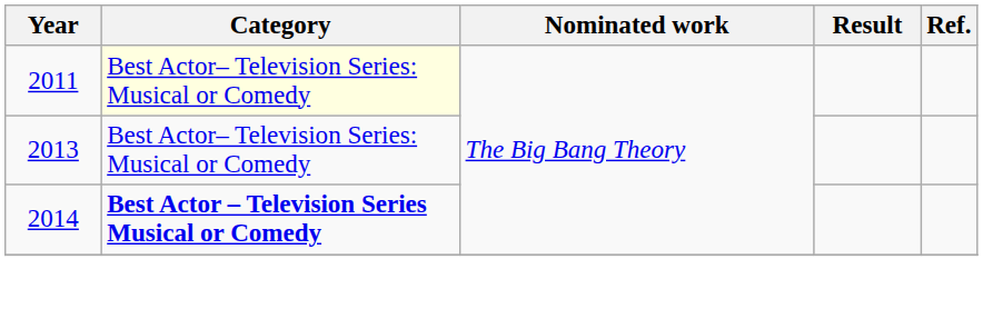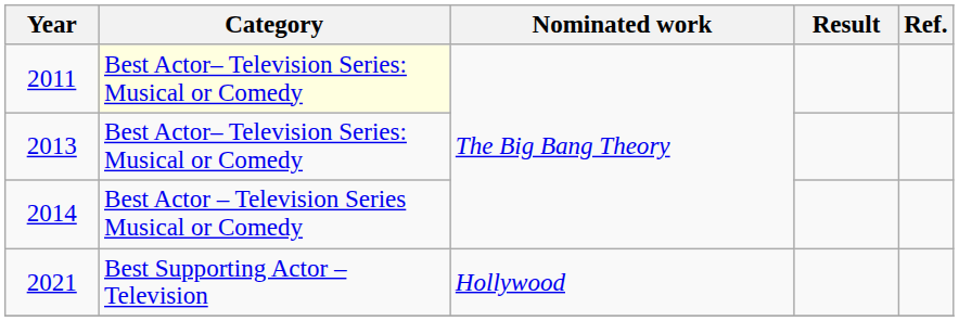2014 | Category: bold -> normal
+ row: 2021 | Best Supporting Actor – Television | Hollywood
